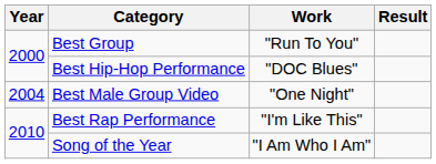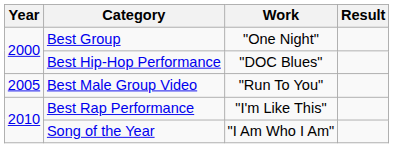Best Group | Work: "Run To You" -> "One Night"
Best Male Group Video | Year: 2004 -> 2005
Best Male Group Video | Work: "One Night" -> "Run To You"
